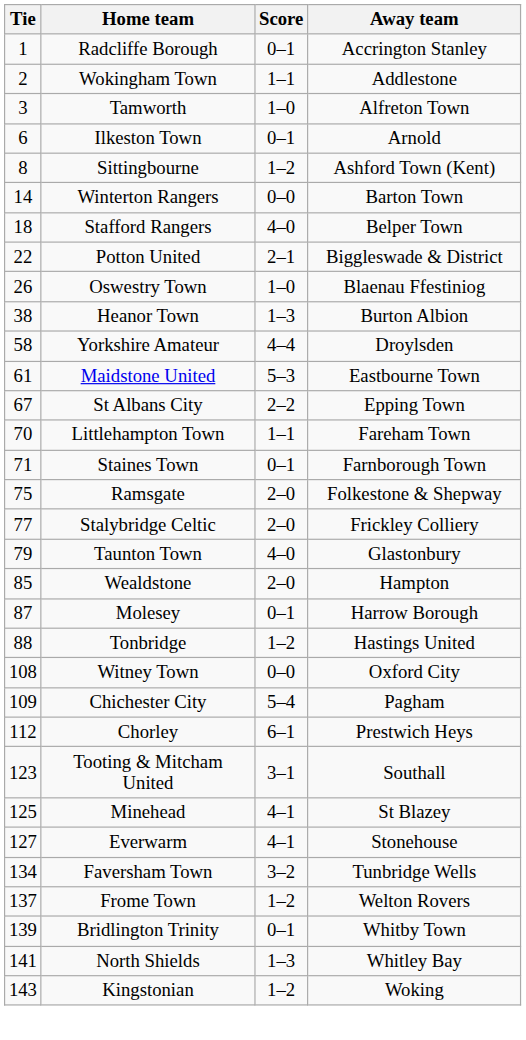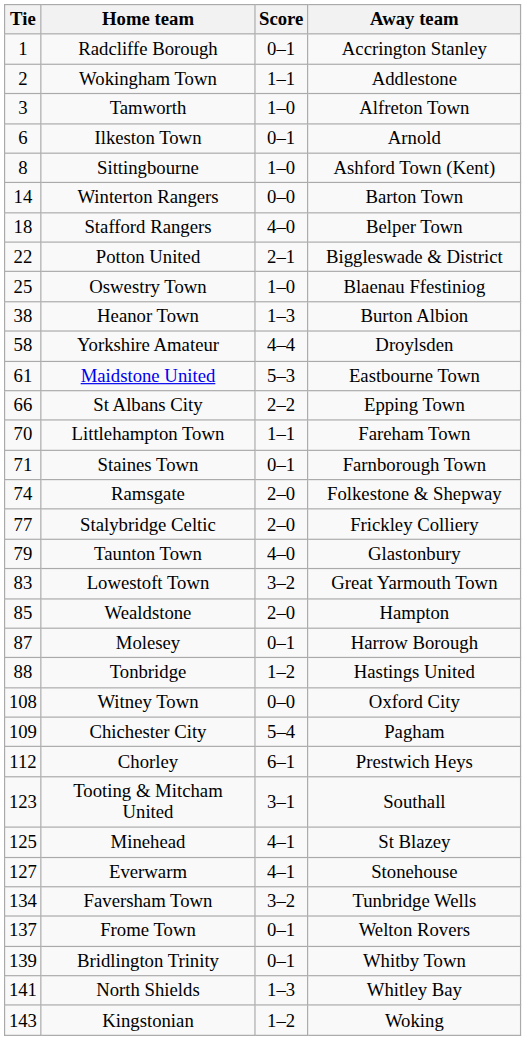Sittingbourne | Score: 1–2 -> 1–0
Oswestry Town | Tie: 26 -> 25
St Albans City | Tie: 67 -> 66
Ramsgate | Tie: 75 -> 74
+ row: 83 | Lowestoft Town | 3–2 | Great Yarmouth Town
Frome Town | Score: 1–2 -> 0–1
